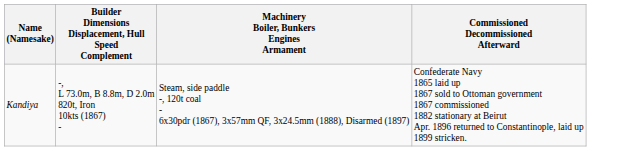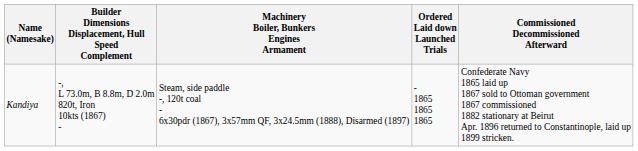+ column: Ordered Laid down Launched Trials | - 1865 1865 1865
